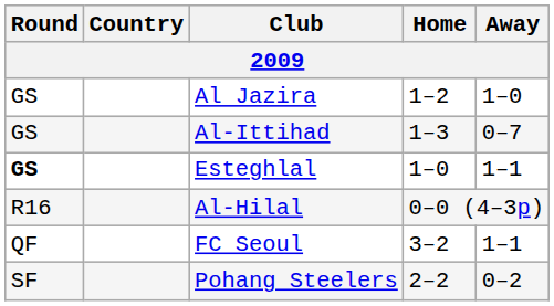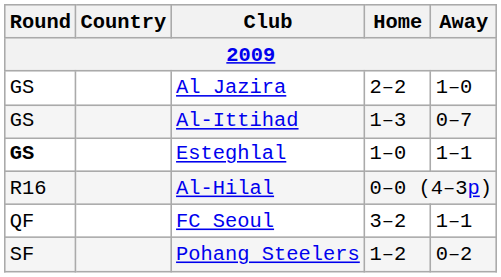Al Jazira | Home: 1–2 -> 2–2
Pohang Steelers | Home: 2–2 -> 1–2
